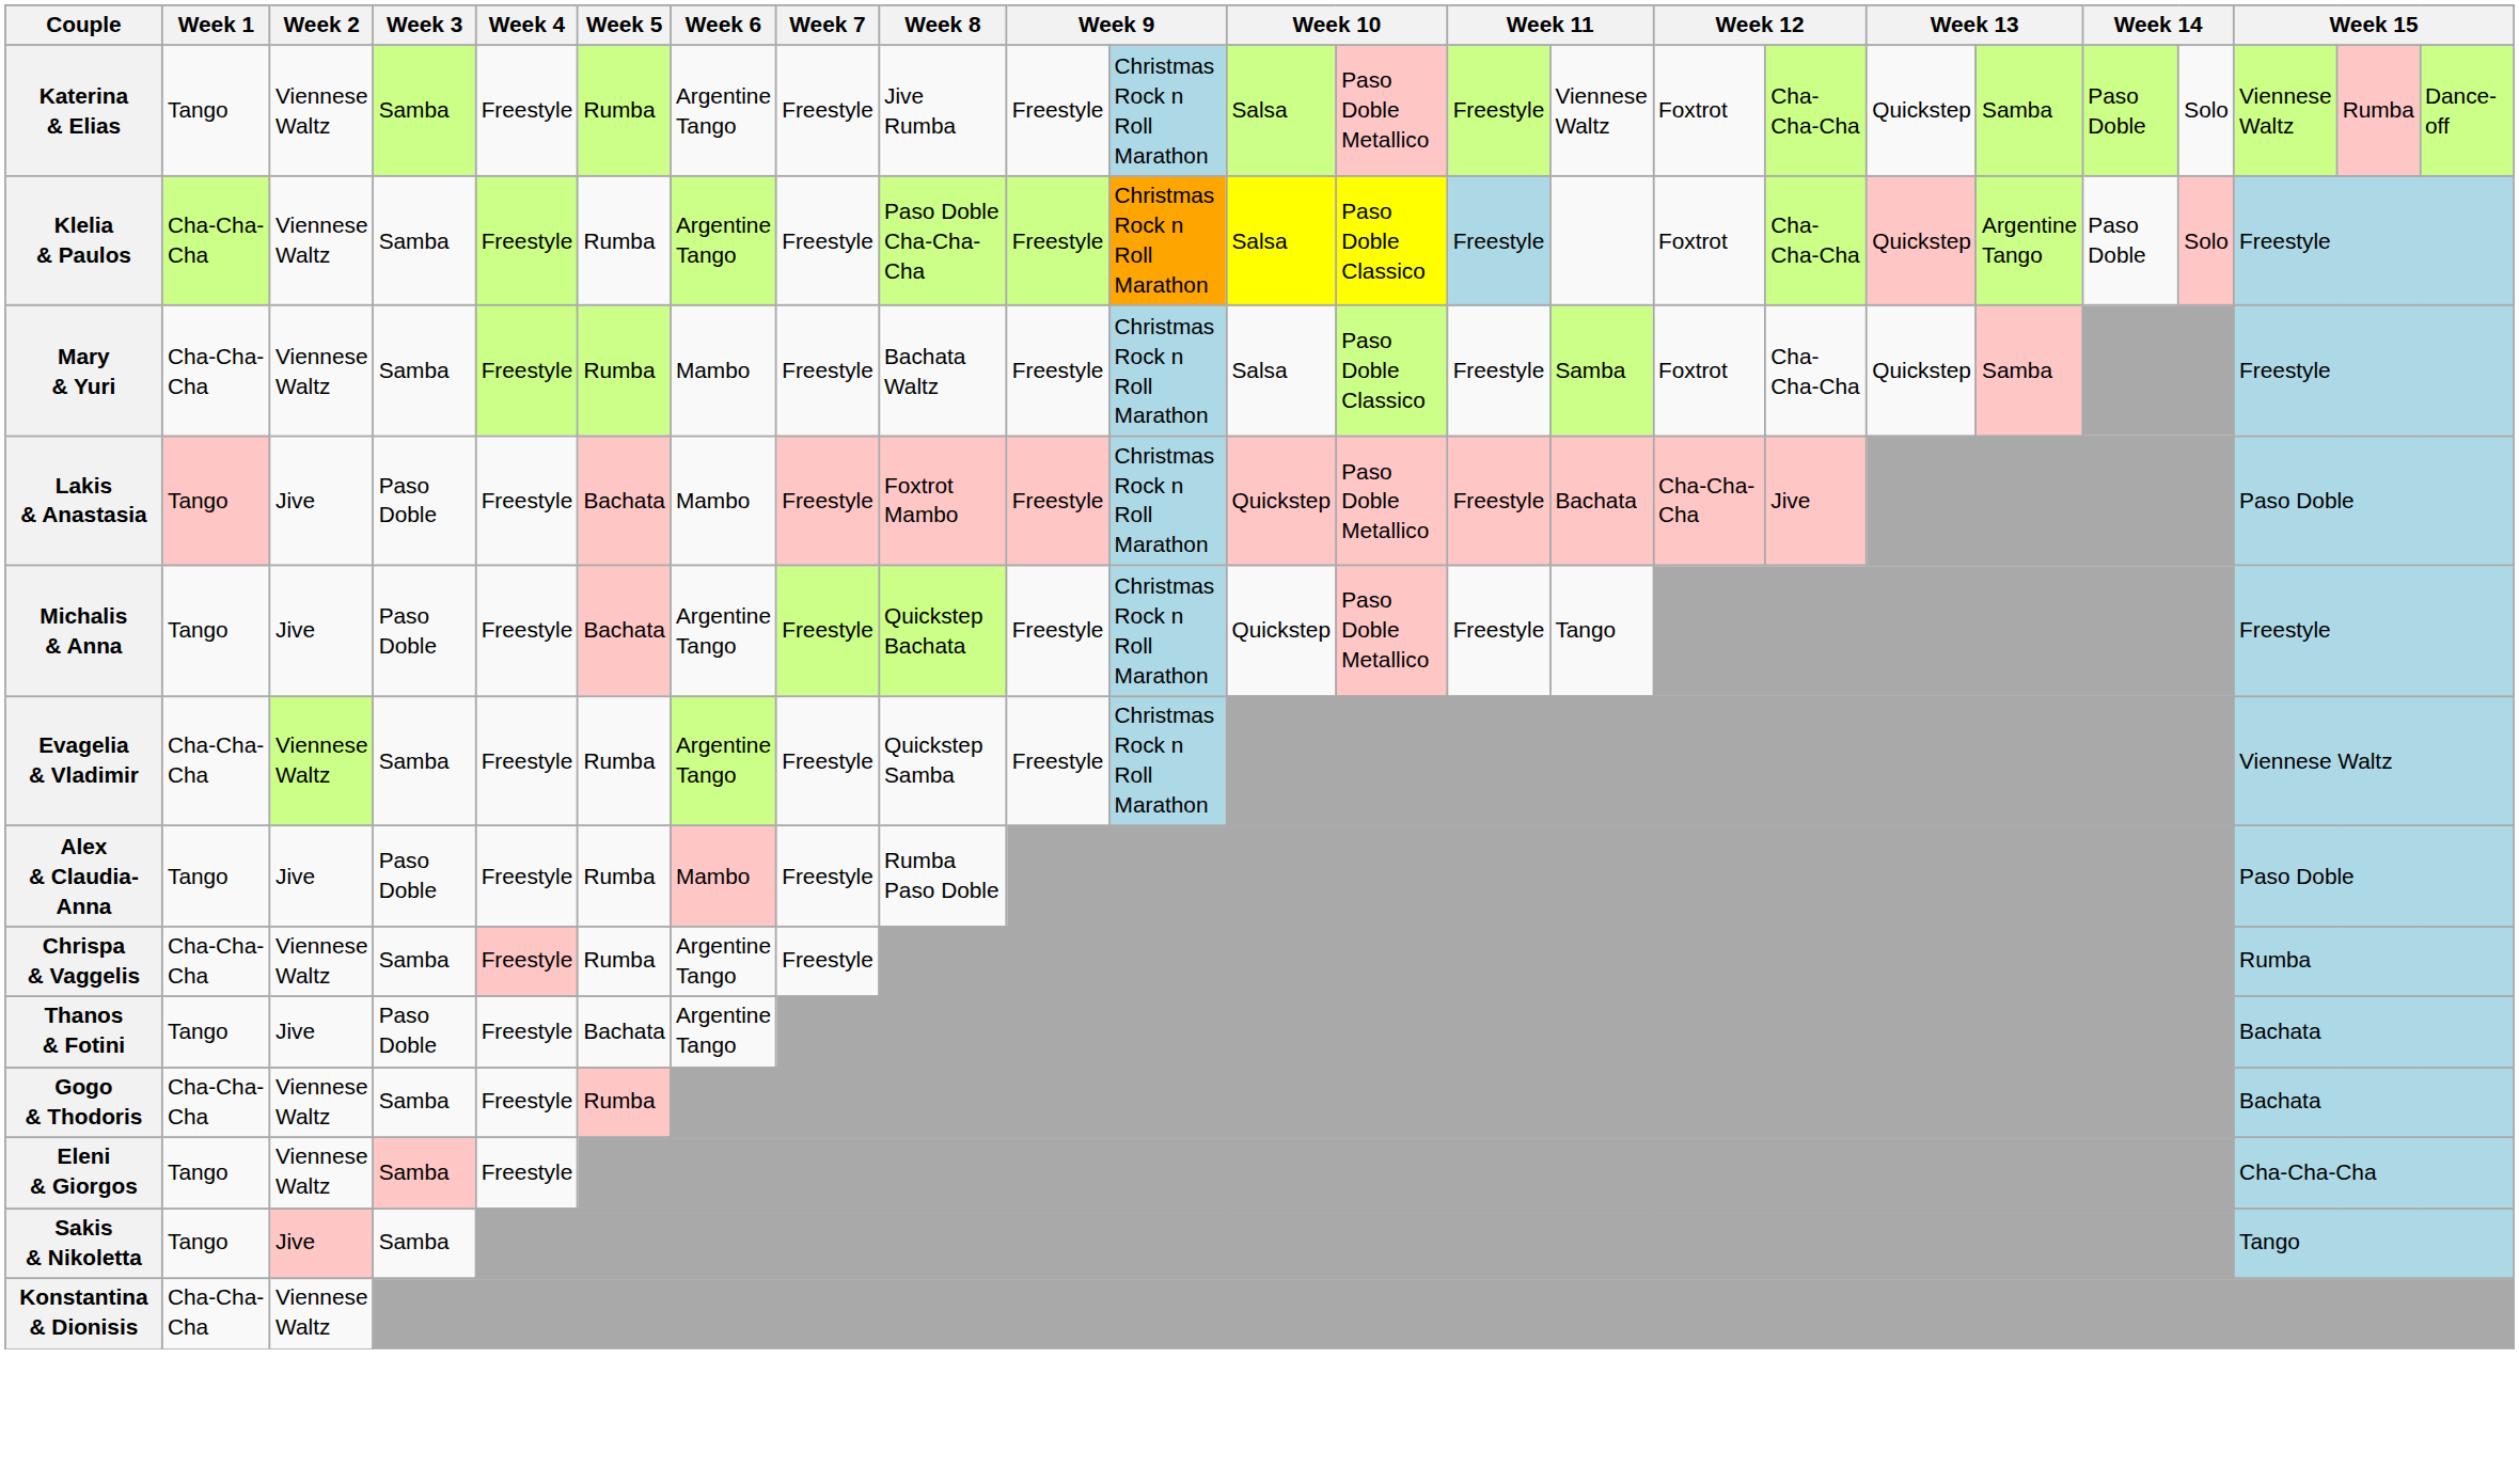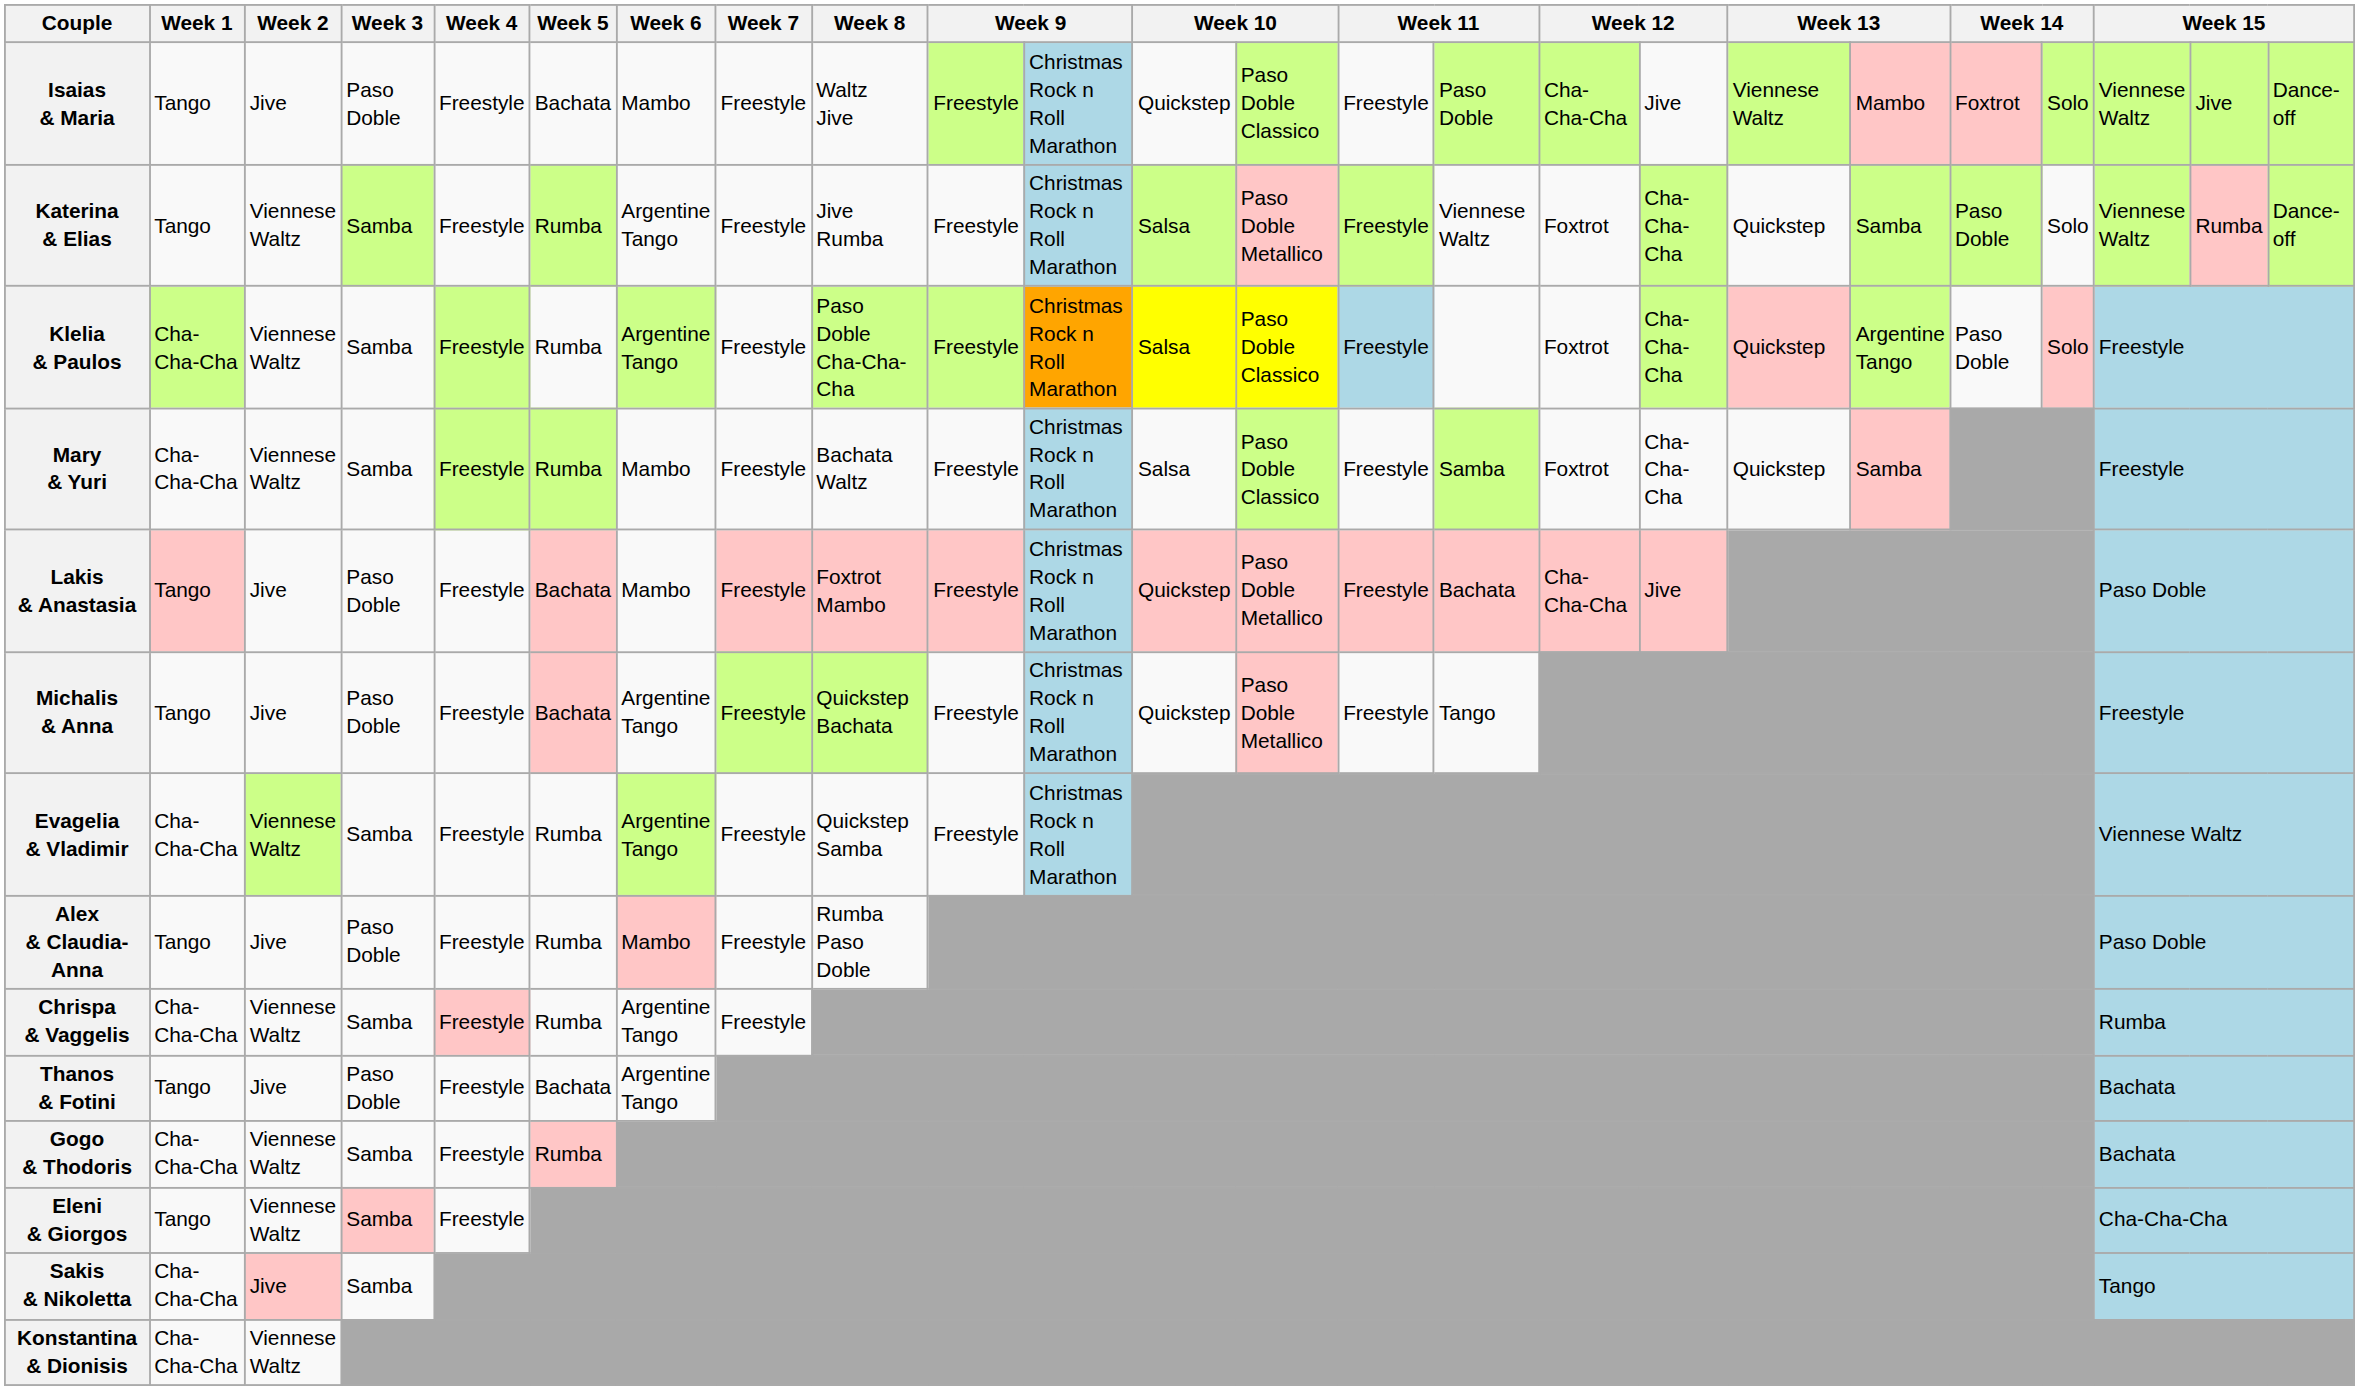+ row: Isaias & Maria | Tango | Jive | Paso Doble | Freestyle | Bachata | Mambo | Freestyle | Waltz Jive | Freestyle | Christmas Rock n Roll Marathon | Quickstep | Paso Doble Classico | Freestyle | Paso Doble | Cha-Cha-Cha | Jive | Viennese Waltz | Mambo | Foxtrot | Solo | Viennese Waltz | Jive | Dance-off
Sakis & Nikoletta | Week 1: Tango -> Cha-Cha-Cha
